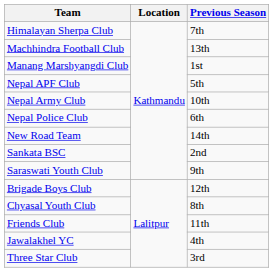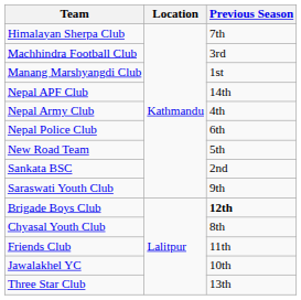Machhindra Football Club | Previous Season: 13th -> 3rd
Nepal APF Club | Previous Season: 5th -> 14th
Nepal Army Club | Previous Season: 10th -> 4th
New Road Team | Previous Season: 14th -> 5th
Brigade Boys Club | Previous Season: normal -> bold
Jawalakhel YC | Previous Season: 4th -> 10th
Three Star Club | Previous Season: 3rd -> 13th
